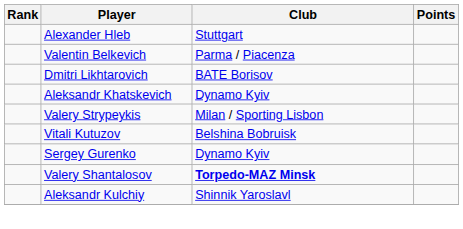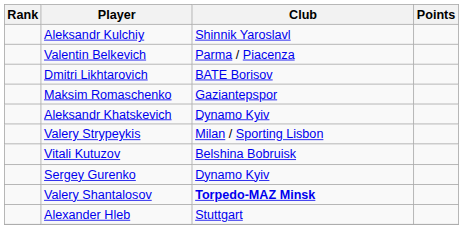rows swapped: Alexander Hleb <-> Aleksandr Kulchiy
+ row: Maksim Romaschenko | Gaziantepspor
